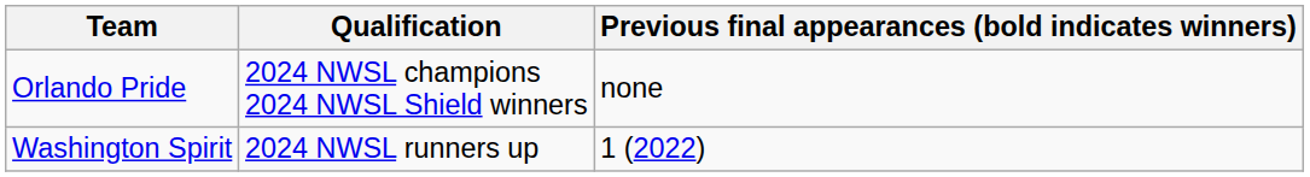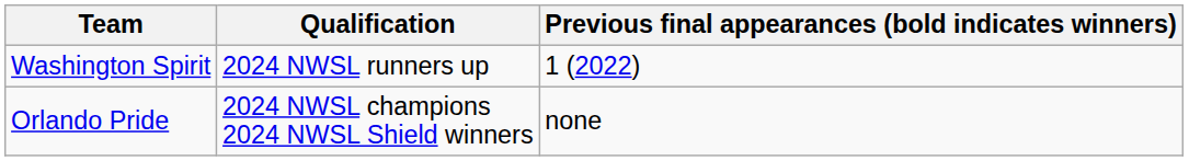rows swapped: Orlando Pride <-> Washington Spirit
